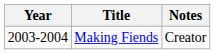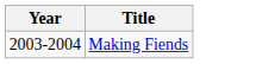- column: Notes | Creator
